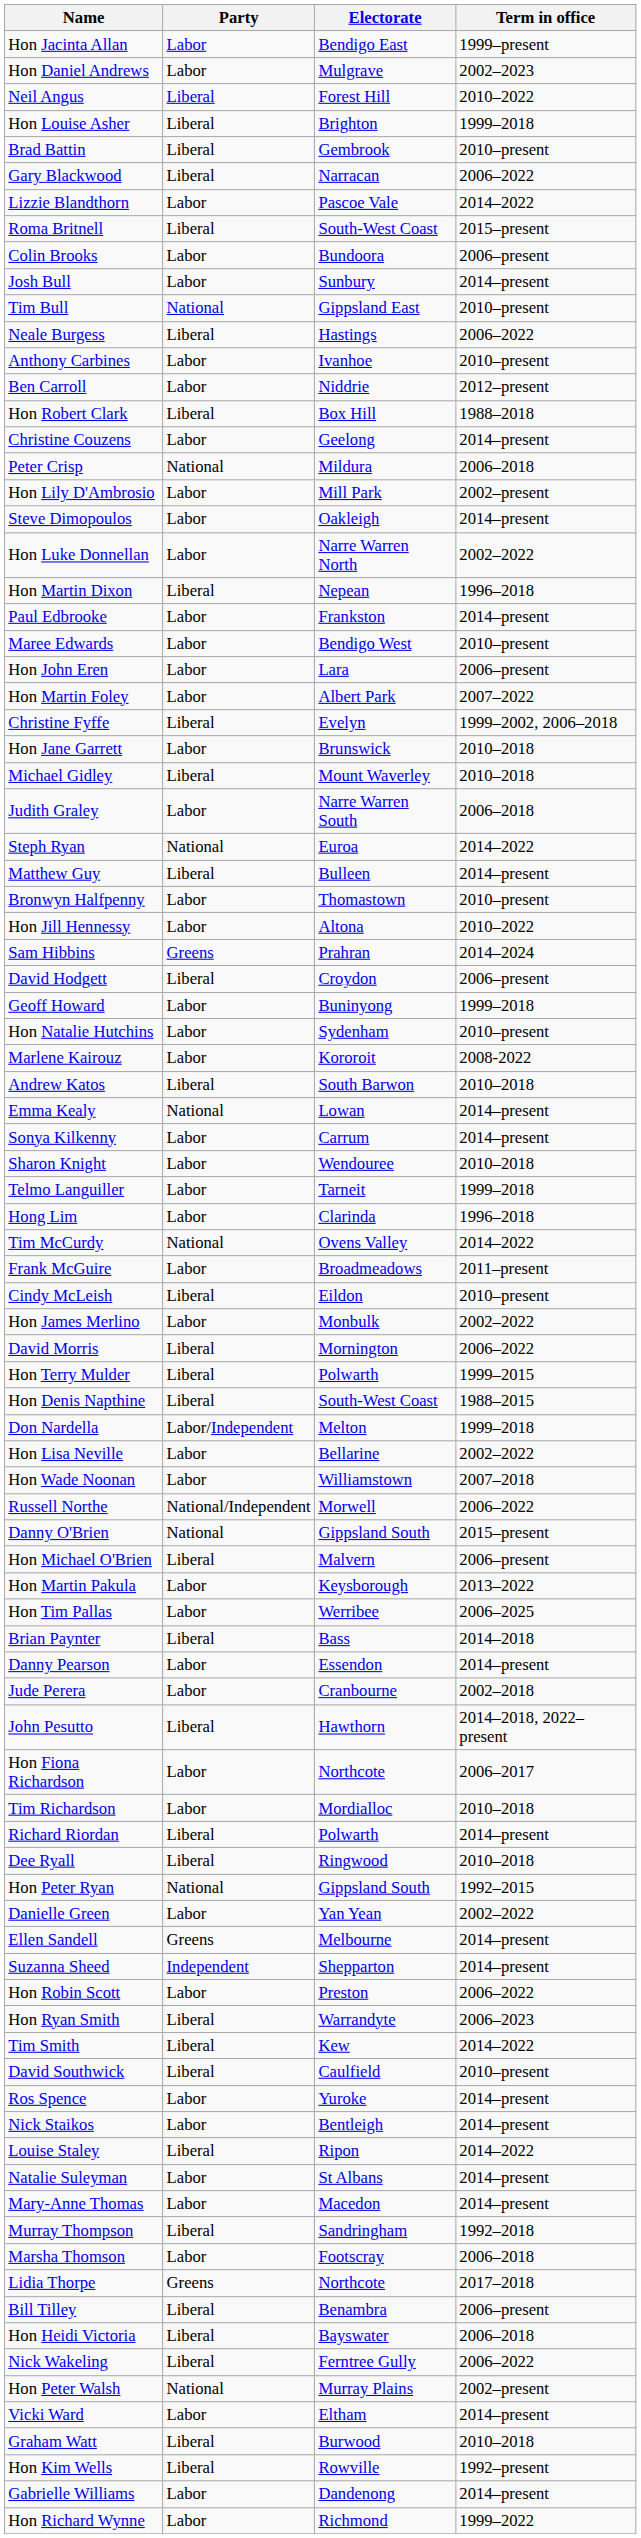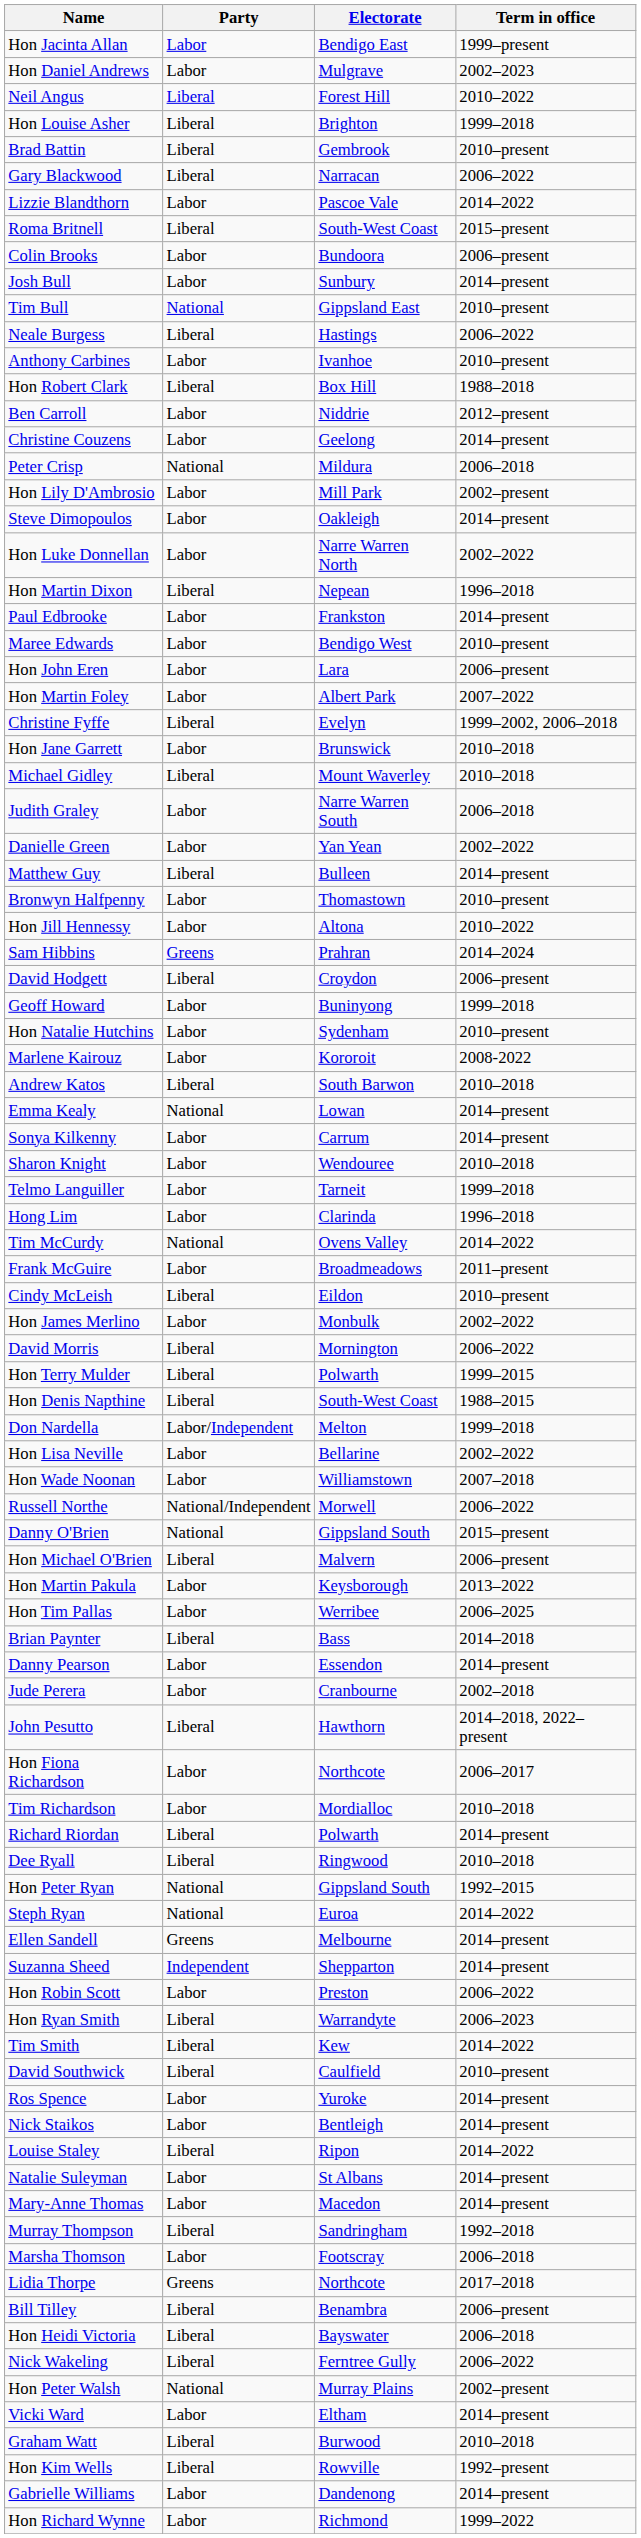rows swapped: Ben Carroll <-> Hon Robert Clark
rows swapped: Danielle Green <-> Steph Ryan
